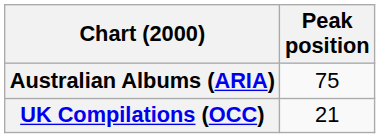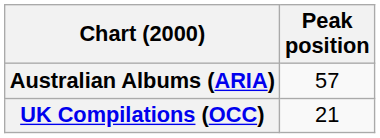Australian Albums (ARIA) | Peak position: 75 -> 57
